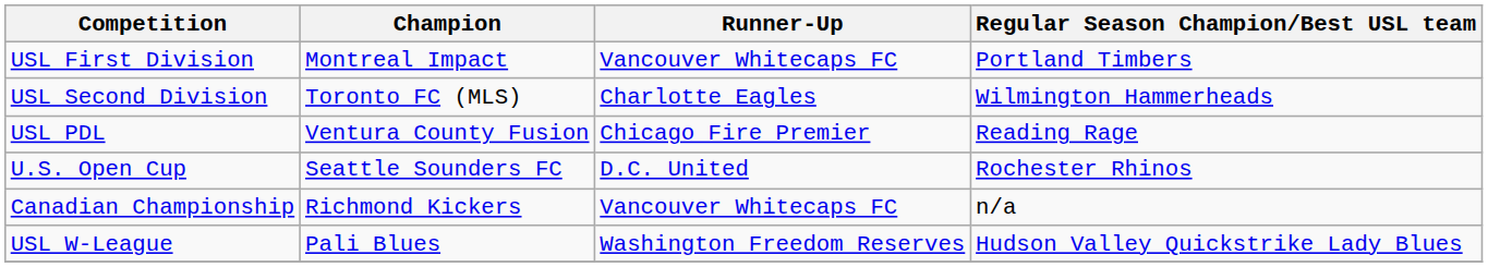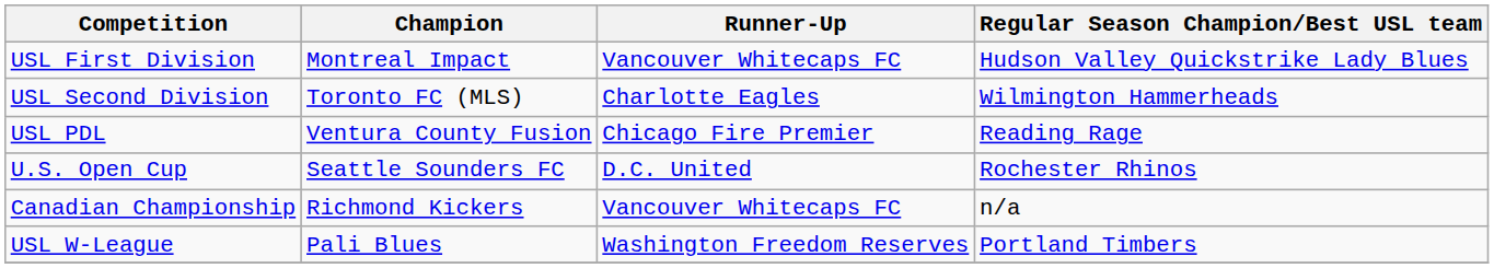USL First Division | Regular Season Champion/Best USL team: Portland Timbers -> Hudson Valley Quickstrike Lady Blues
USL W-League | Regular Season Champion/Best USL team: Hudson Valley Quickstrike Lady Blues -> Portland Timbers
